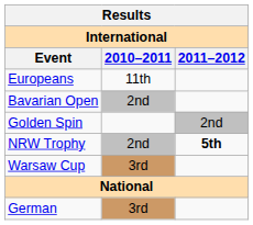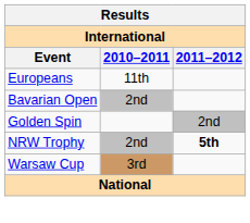- row: German | 3rd
